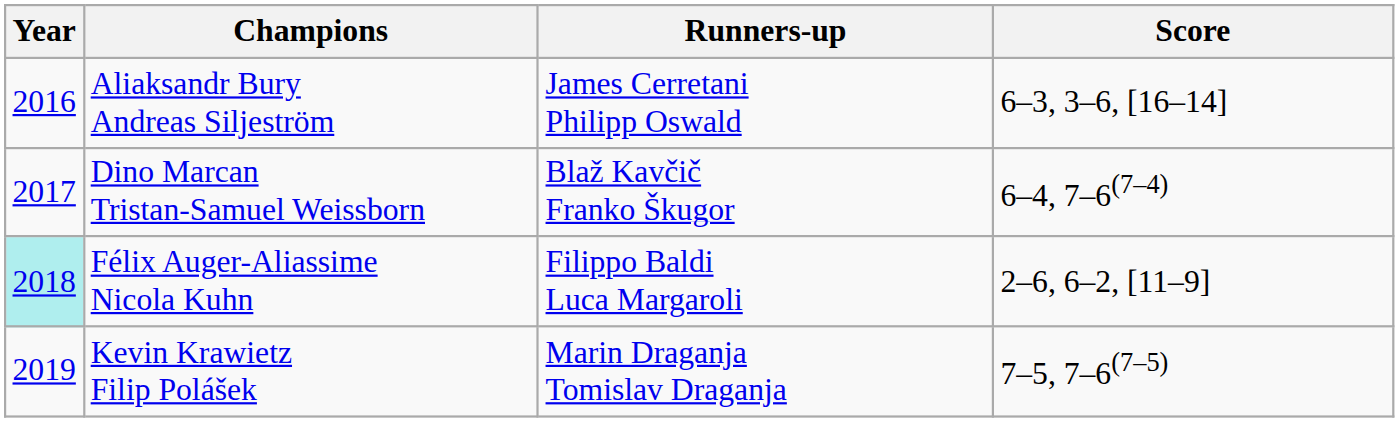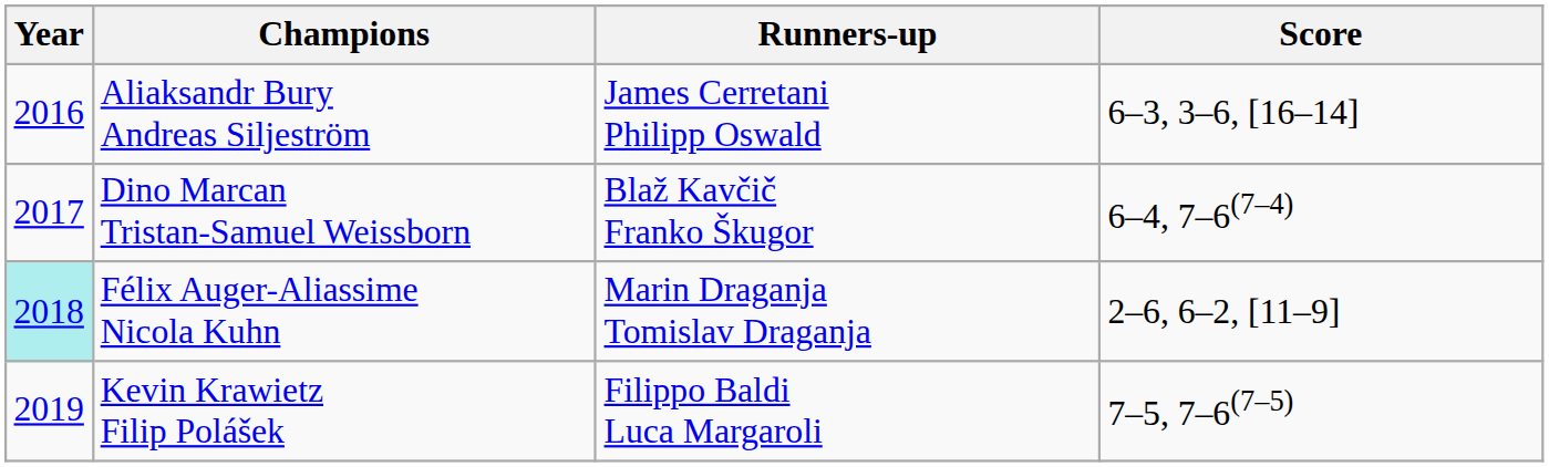Félix Auger-Aliassime Nicola Kuhn | Runners-up: Filippo Baldi Luca Margaroli -> Marin Draganja Tomislav Draganja
Kevin Krawietz Filip Polášek | Runners-up: Marin Draganja Tomislav Draganja -> Filippo Baldi Luca Margaroli
